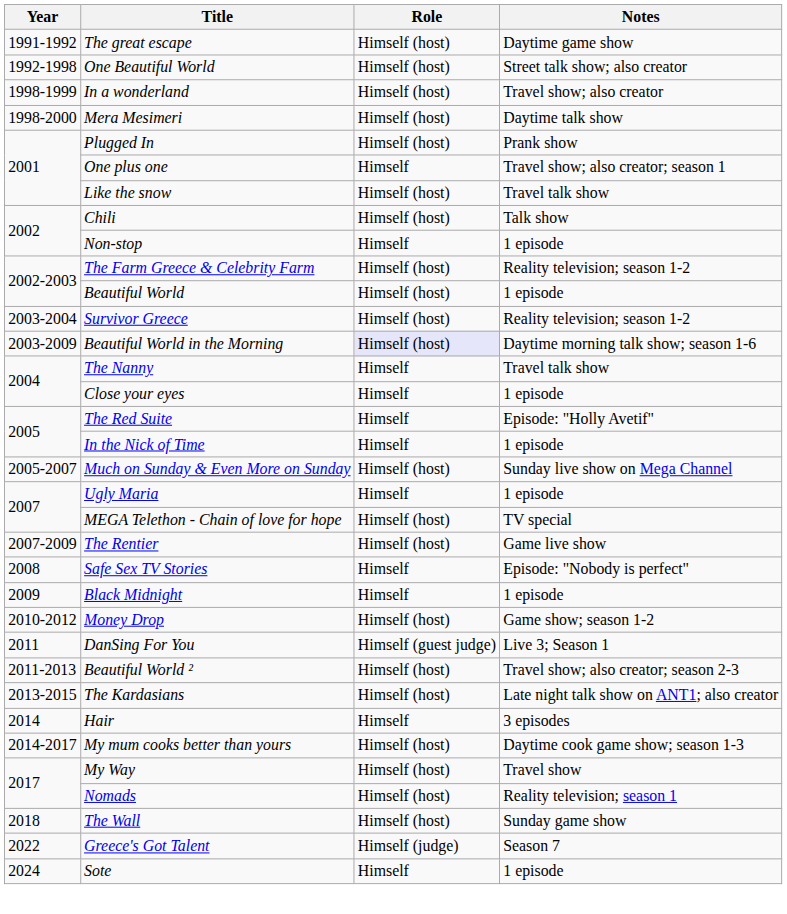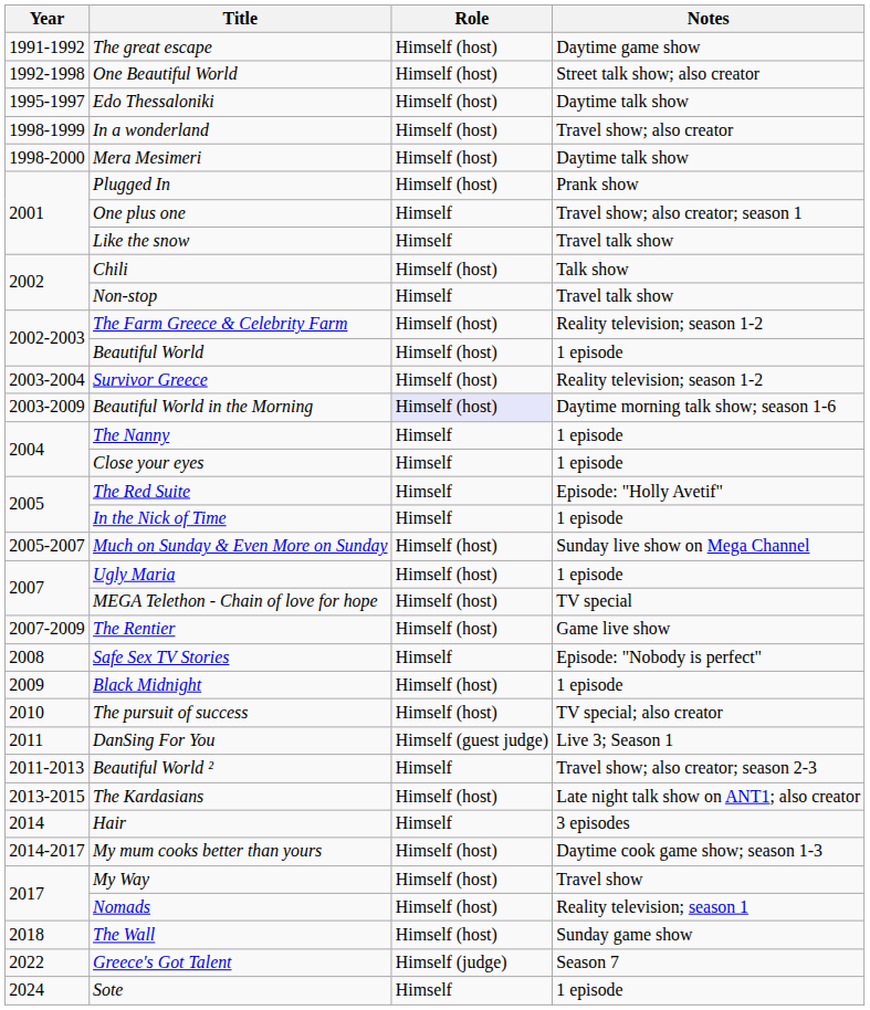+ row: 1995-1997 | Edo Thessaloniki | Himself (host) | Daytime talk show
Like the snow | Role: Himself (host) -> Himself
Non-stop | Notes: 1 episode -> Travel talk show
The Nanny | Notes: Travel talk show -> 1 episode
Ugly Maria | Role: Himself -> Himself (host)
Black Midnight | Role: Himself -> Himself (host)
+ row: 2010 | The pursuit of success | Himself (host) | TV special; also creator
- row: 2010-2012 | Money Drop | Himself (host) | Game show; season 1-2
Beautiful World ² | Role: Himself (host) -> Himself
